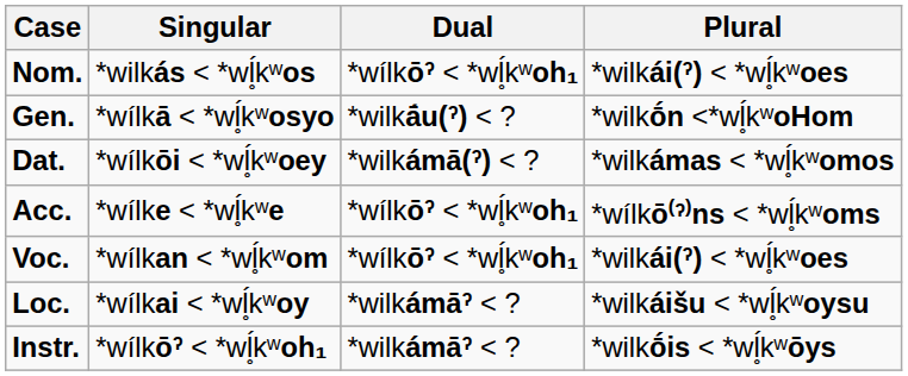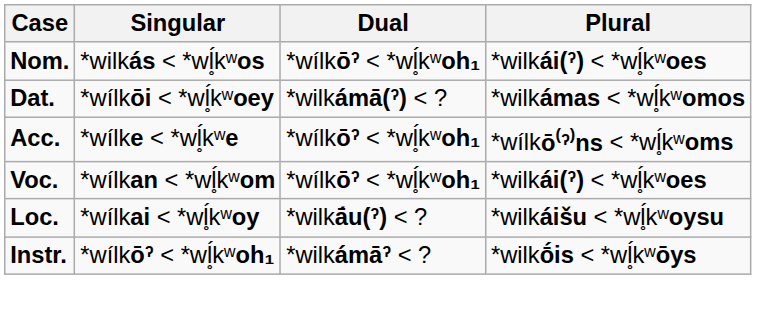- row: Gen. | *wílkā < *wĺ̥kʷosyo | *wilkā́u(ˀ) < ? | *wilkṓn <*wĺ̥kʷoHom
Loc. | Dual: *wilkámāˀ < ? -> *wilkā́u(ˀ) < ?
